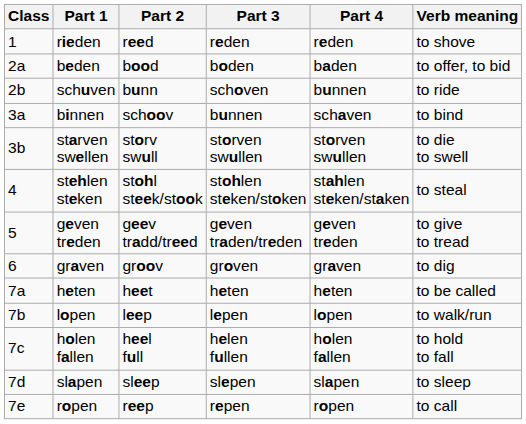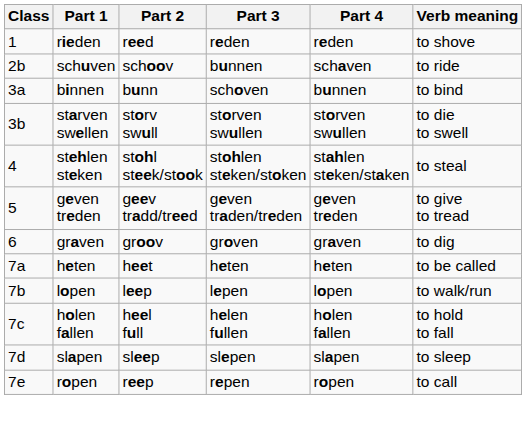- row: 2a | beden | bood | boden | baden | to offer, to bid
schuven | Part 2: bunn -> schoov
schuven | Part 3: schoven -> bunnen
schuven | Part 4: bunnen -> schaven
binnen | Part 2: schoov -> bunn
binnen | Part 3: bunnen -> schoven
binnen | Part 4: schaven -> bunnen
